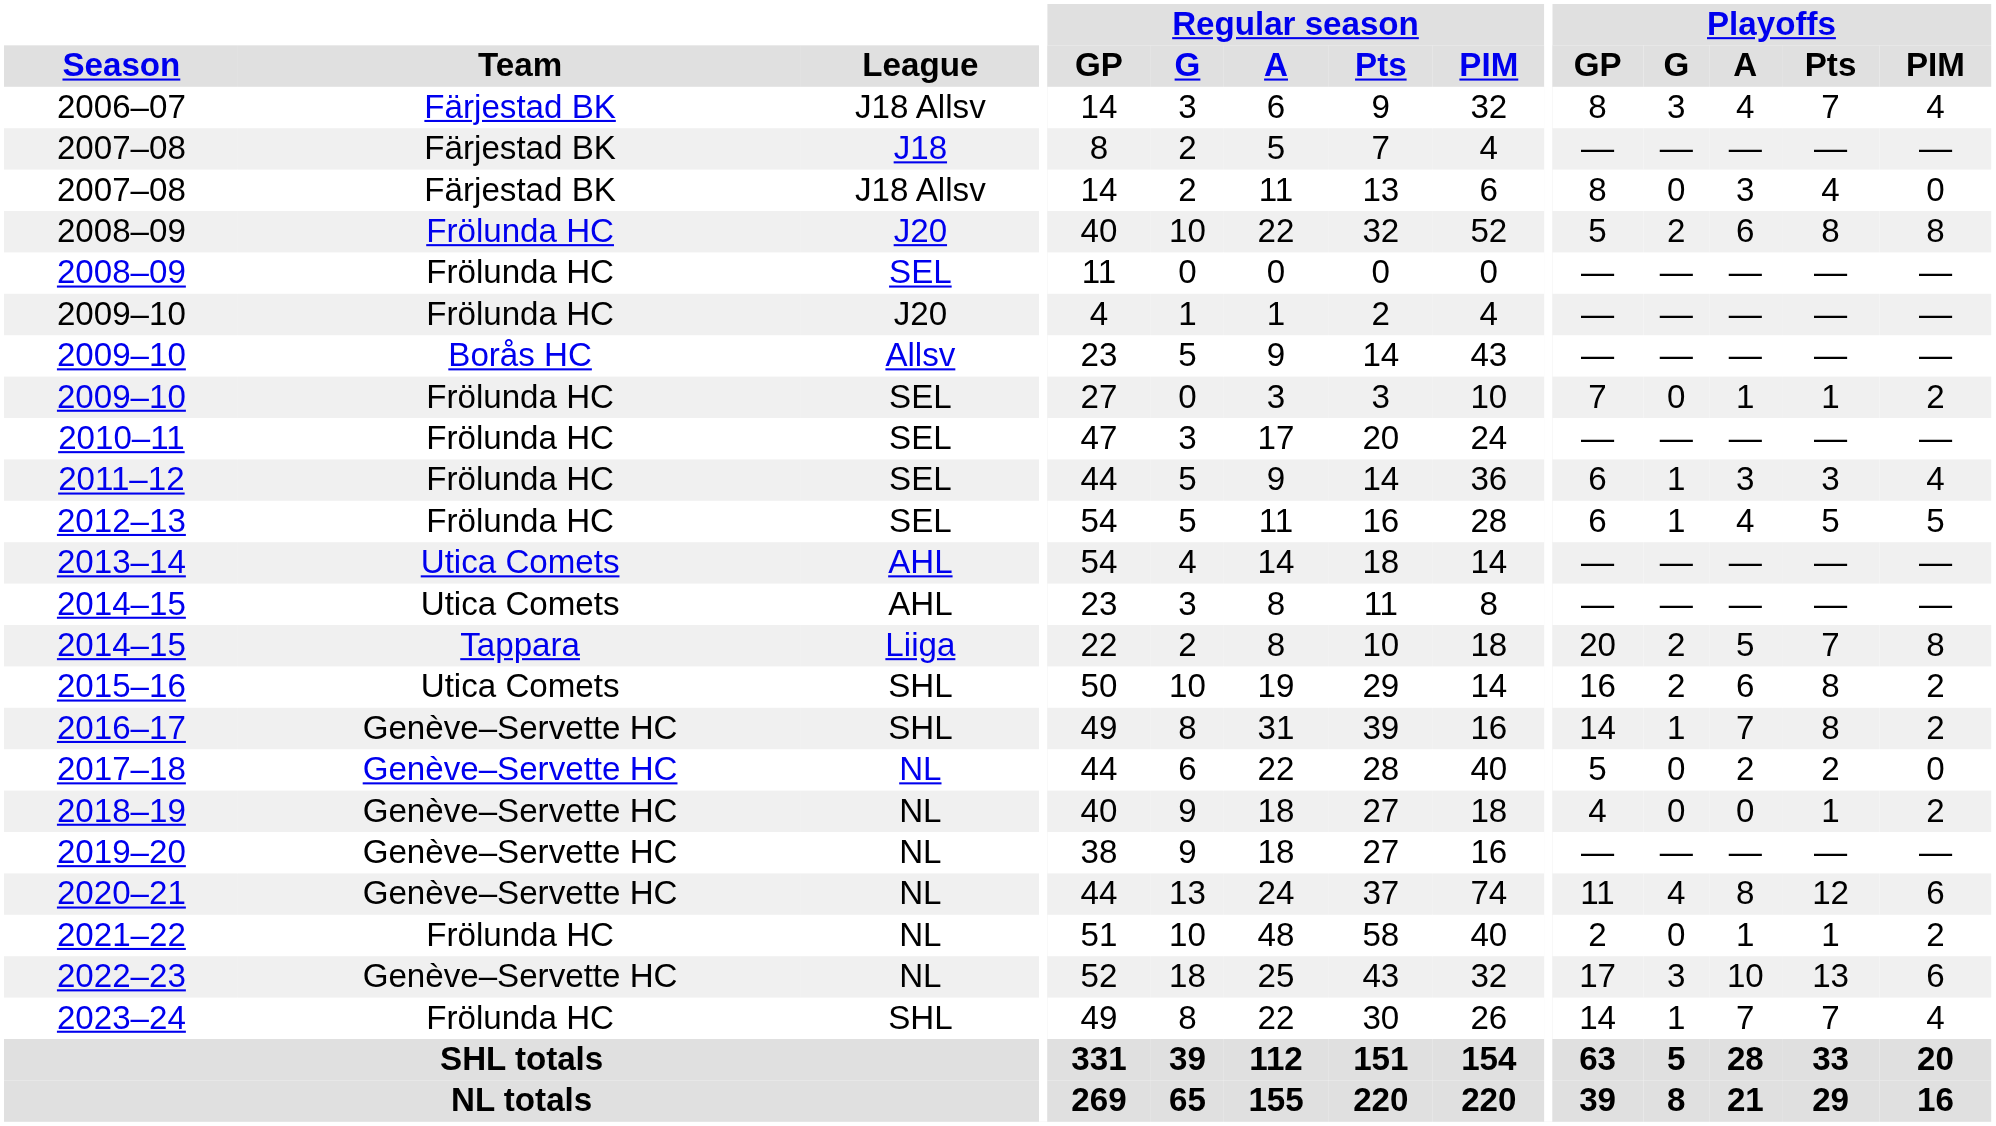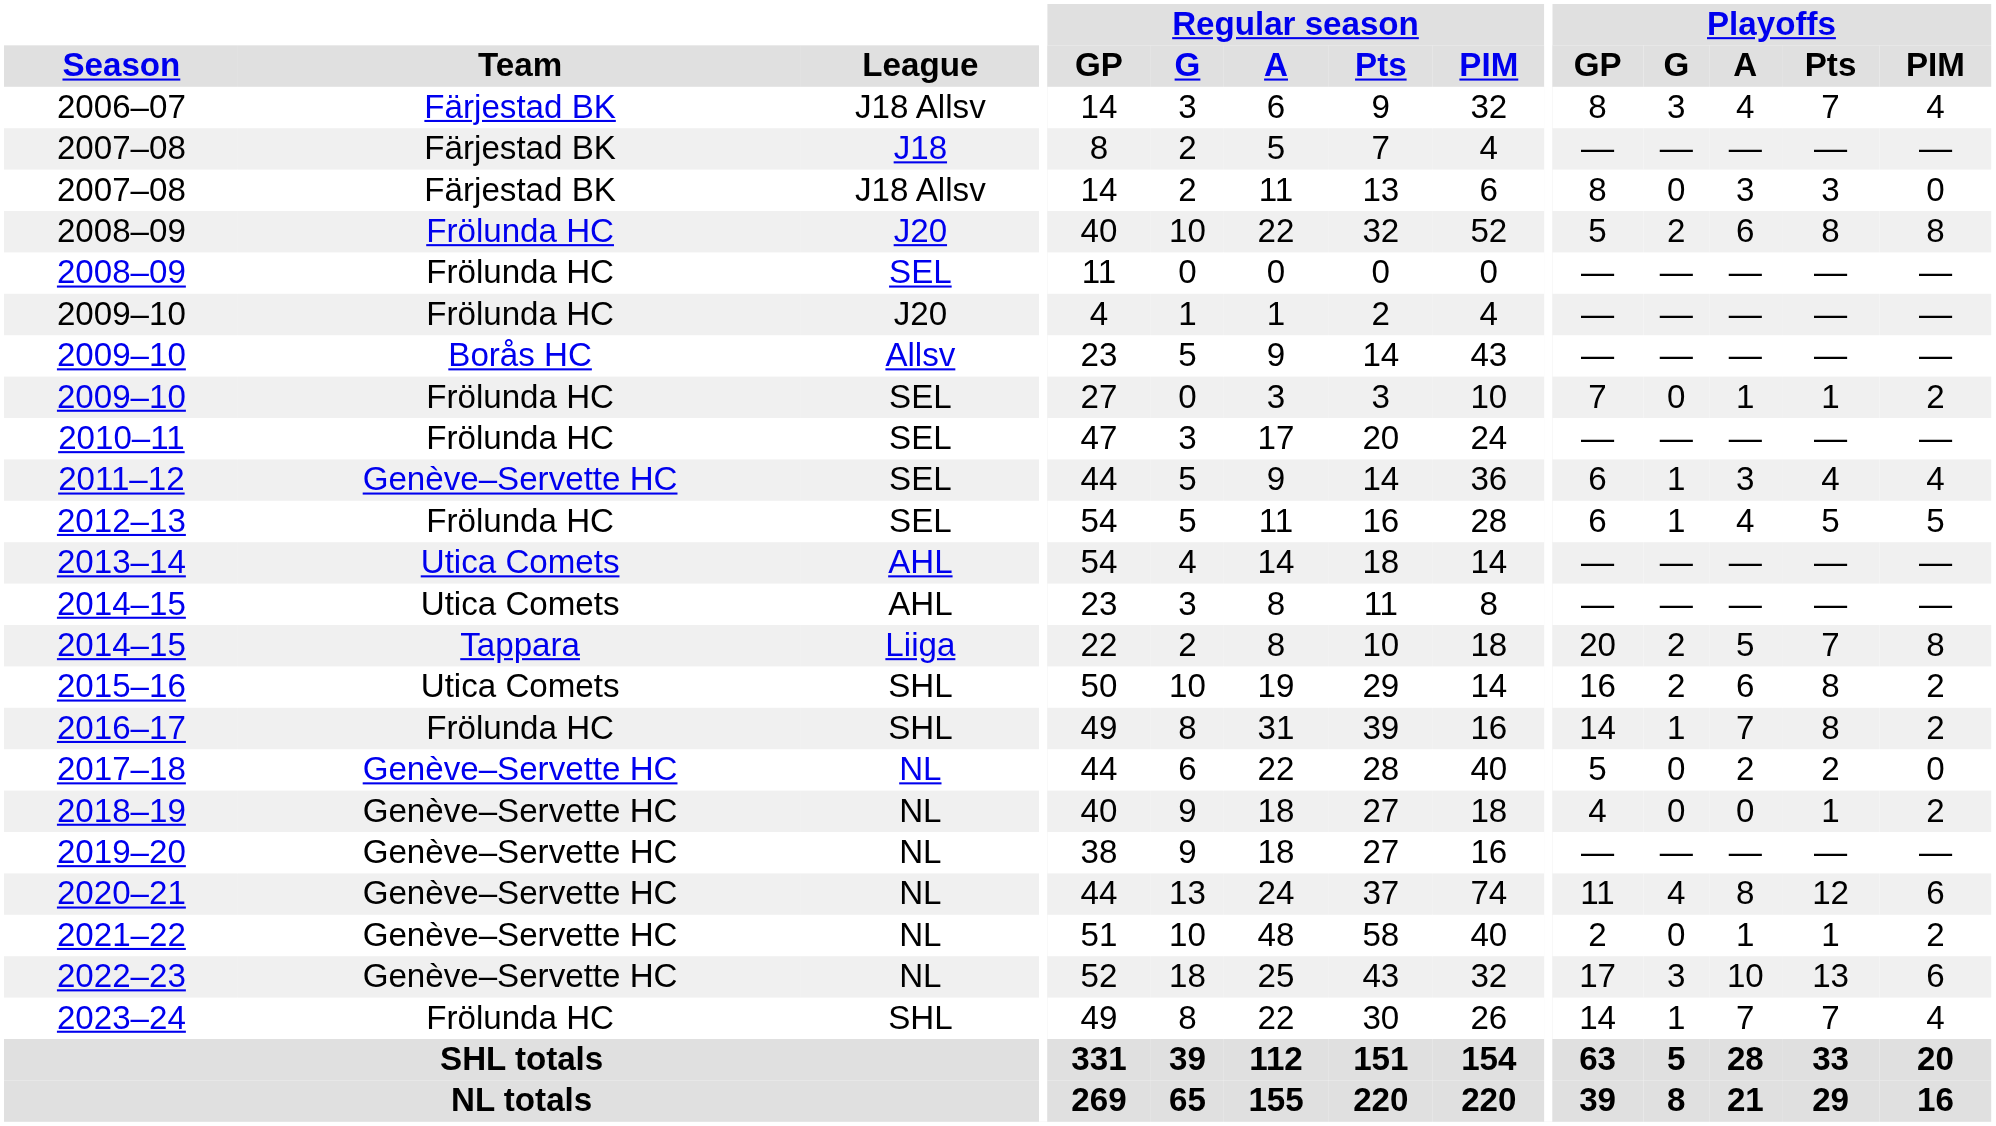2007–08 / J18 Allsv | Playoffs / Pts: 4 -> 3
2011–12 | Team: Frölunda HC -> Genève–Servette HC
2011–12 | Playoffs / Pts: 3 -> 4
2016–17 | Team: Genève–Servette HC -> Frölunda HC
2021–22 | Team: Frölunda HC -> Genève–Servette HC
